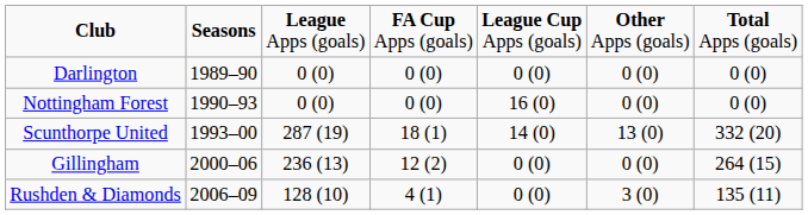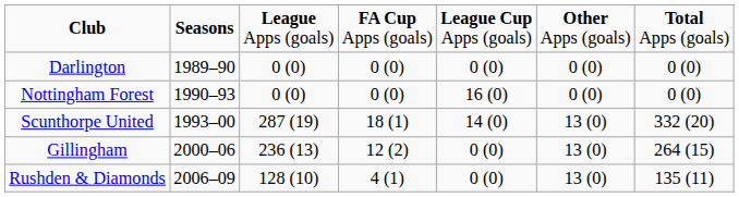Gillingham | column 6: 0 (0) -> 13 (0)
Rushden & Diamonds | column 6: 3 (0) -> 13 (0)
